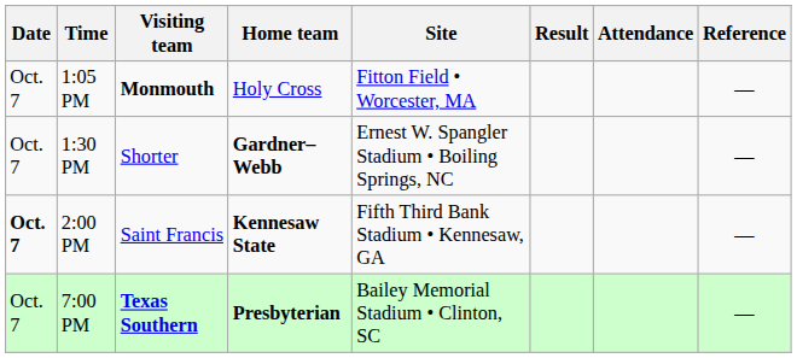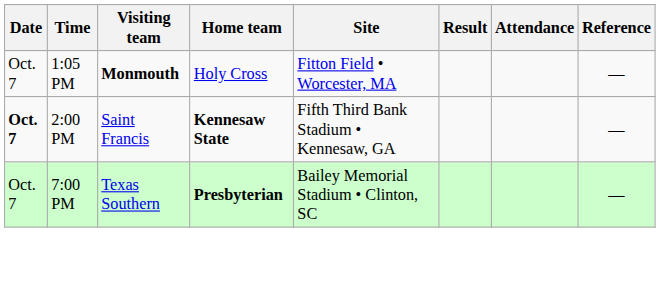- row: Oct. 7 | 1:30 PM | Shorter | Gardner–Webb | Ernest W. Spangler Stadium • Boiling Springs, NC | —
7:00 PM | Visiting team: bold -> normal
